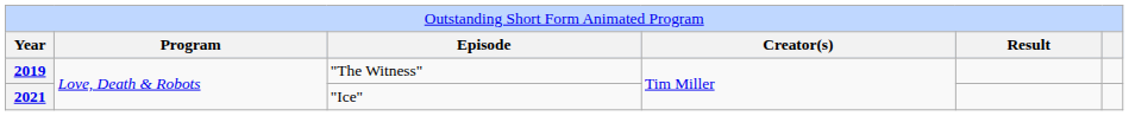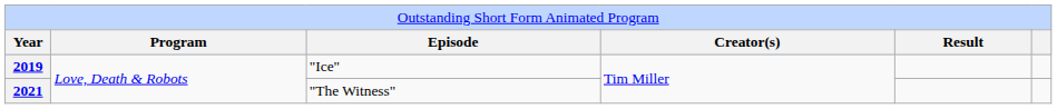2019 | column 3: "The Witness" -> "Ice"
2021 | column 3: "Ice" -> "The Witness"
